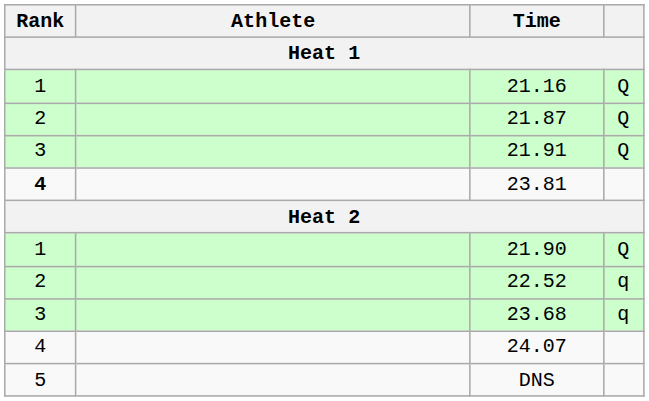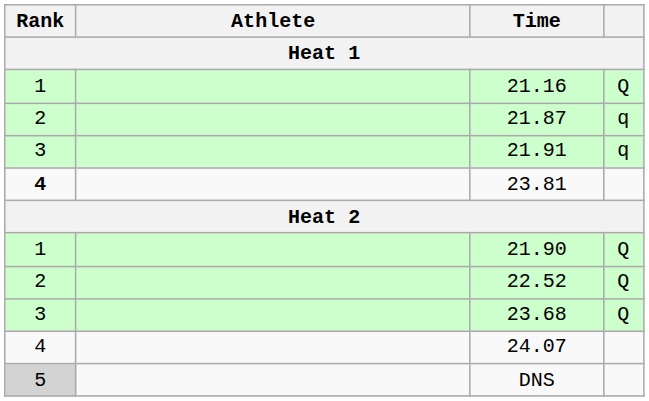21.87 | column 4: Q -> q
21.91 | column 4: Q -> q
22.52 | column 4: q -> Q
23.68 | column 4: q -> Q
DNS | Rank: no background -> lightgrey background
